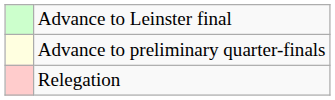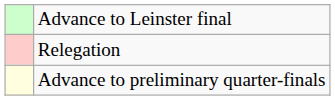rows swapped: Advance to preliminary quarter-finals <-> Relegation
